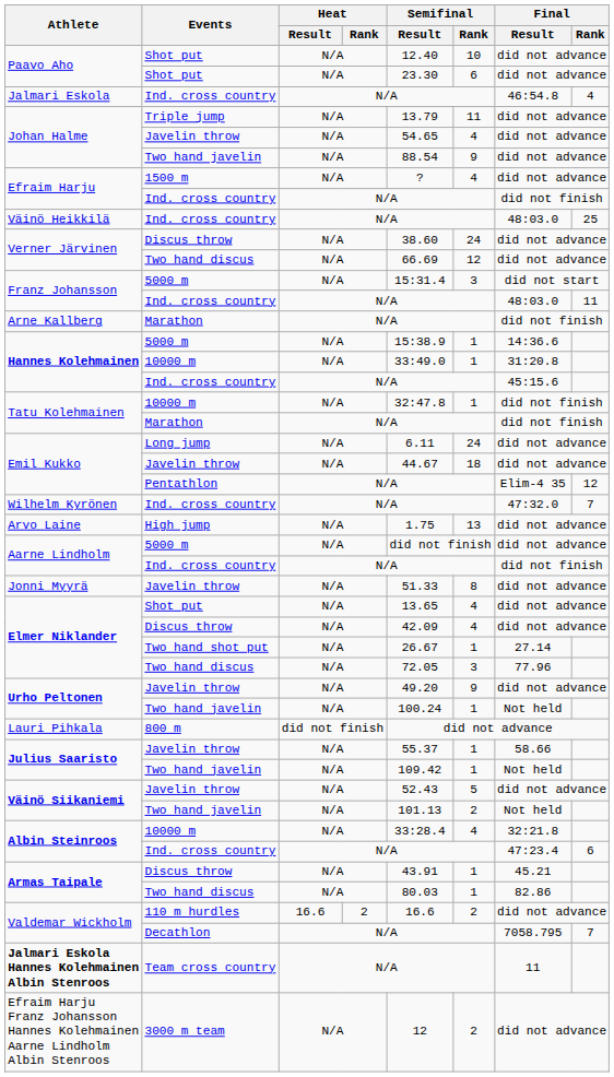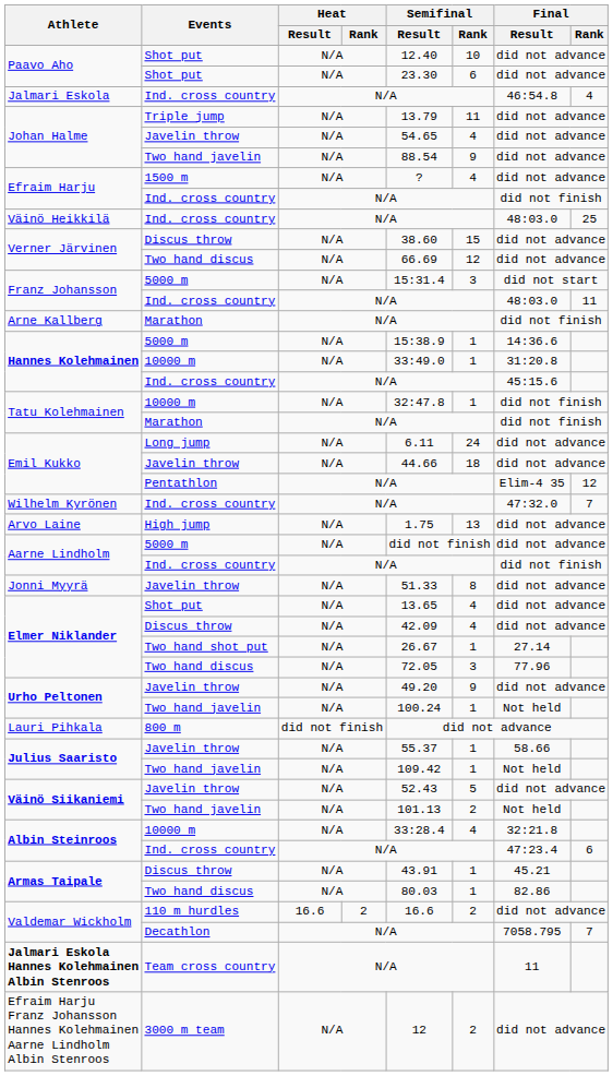Verner Järvinen / Discus throw | Semifinal / Rank: 24 -> 15
Emil Kukko / Javelin throw | Semifinal / Result: 44.67 -> 44.66
